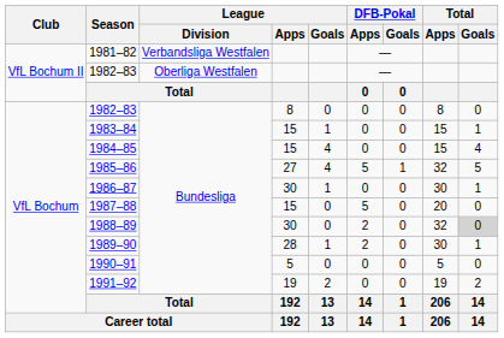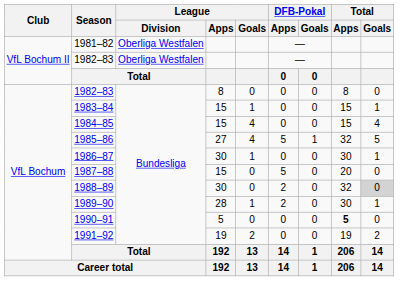1981–82 | League / Division: Verbandsliga Westfalen -> Oberliga Westfalen
1990–91 | Total / Apps: normal -> bold
